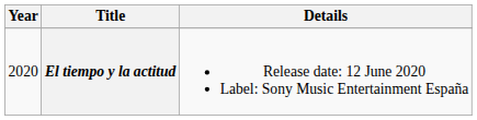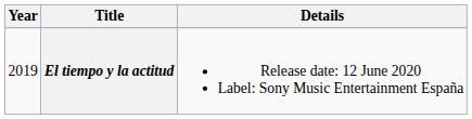El tiempo y la actitud | Year: 2020 -> 2019
